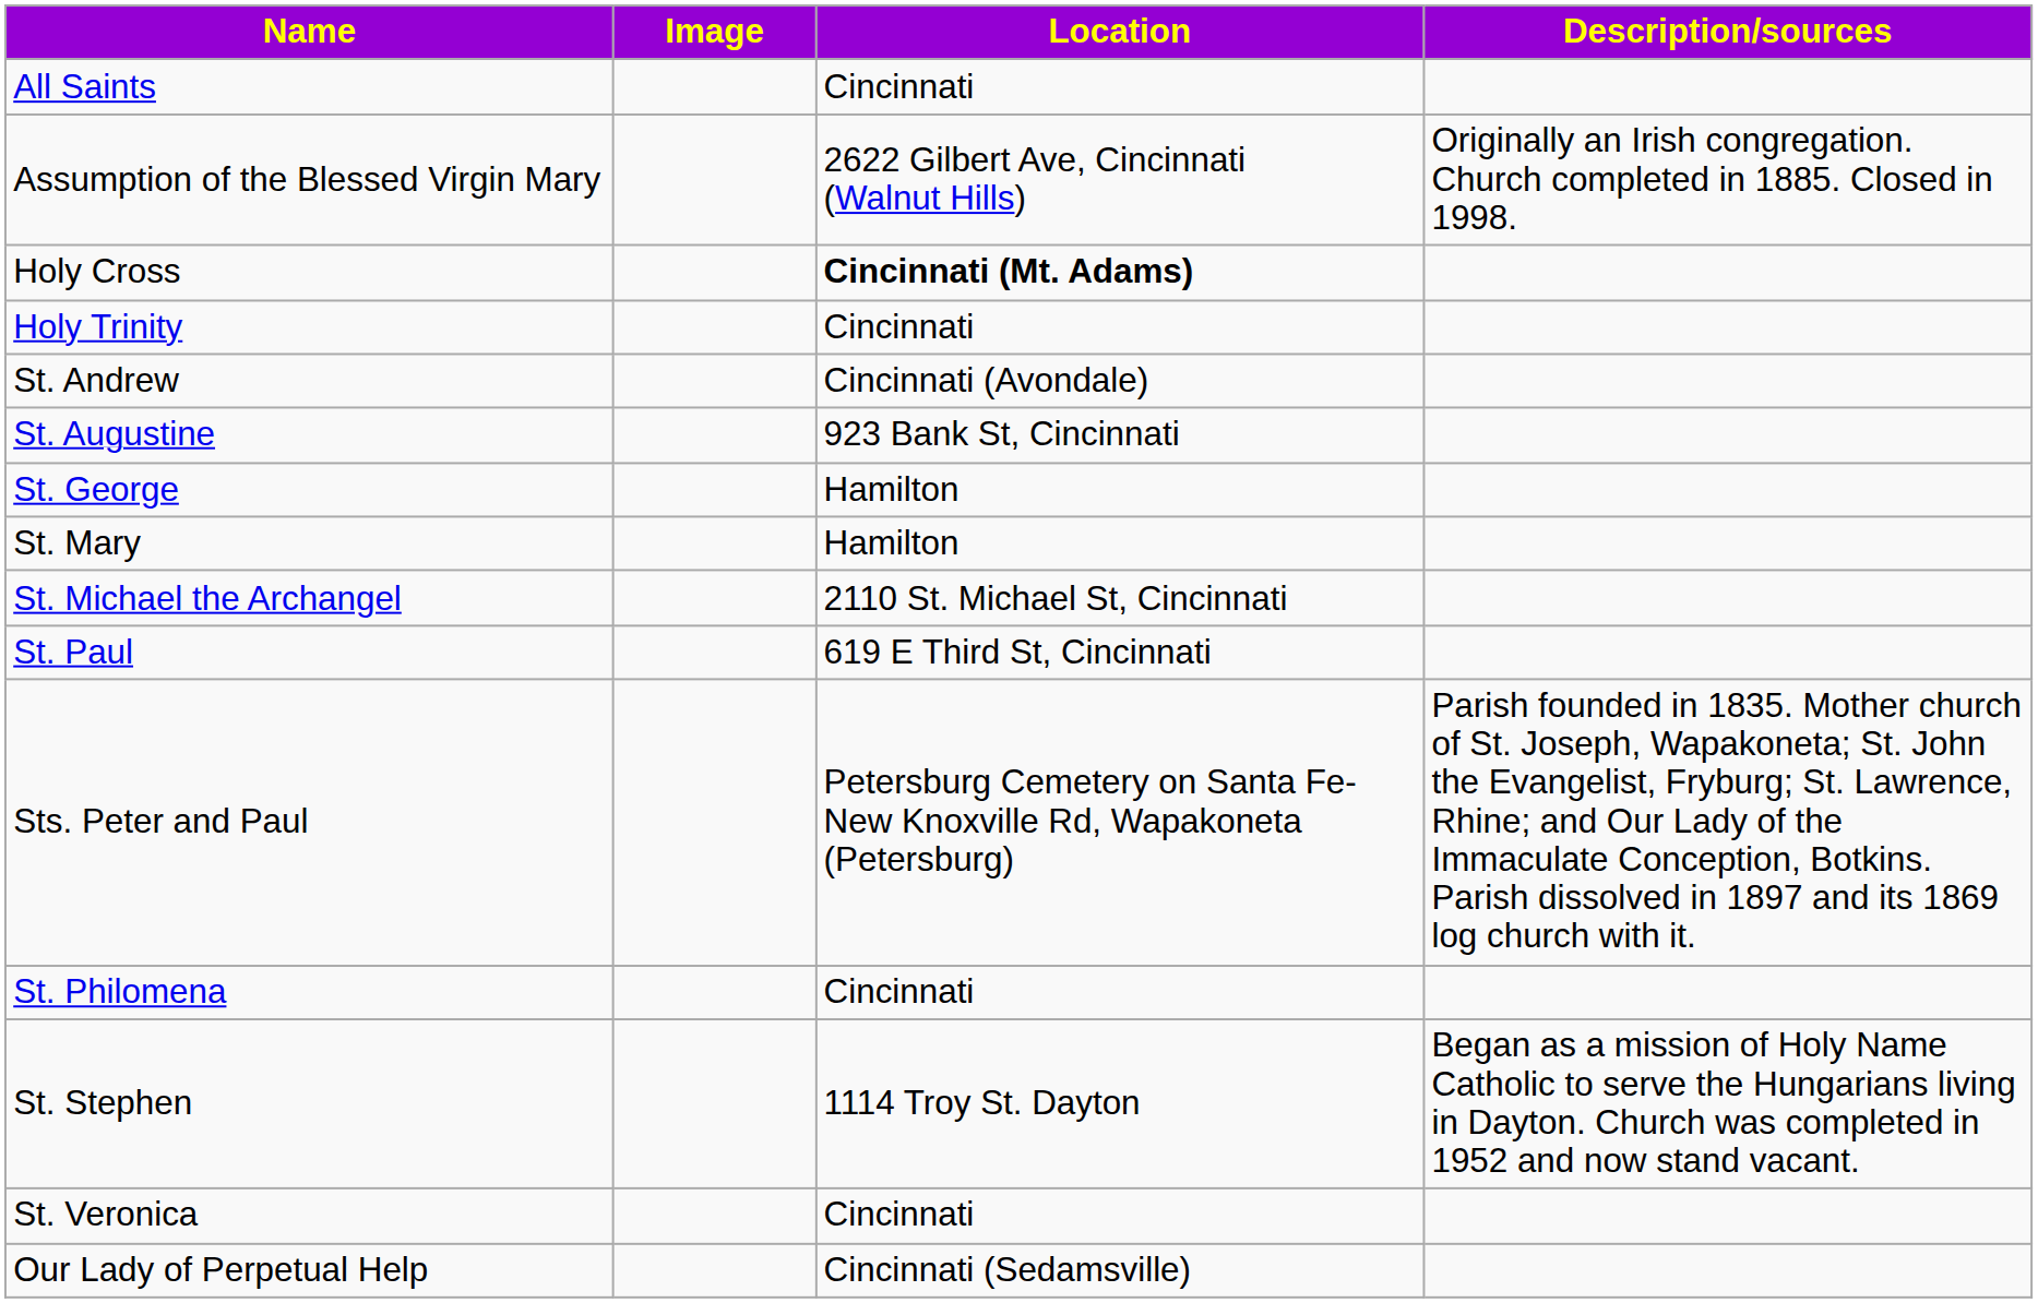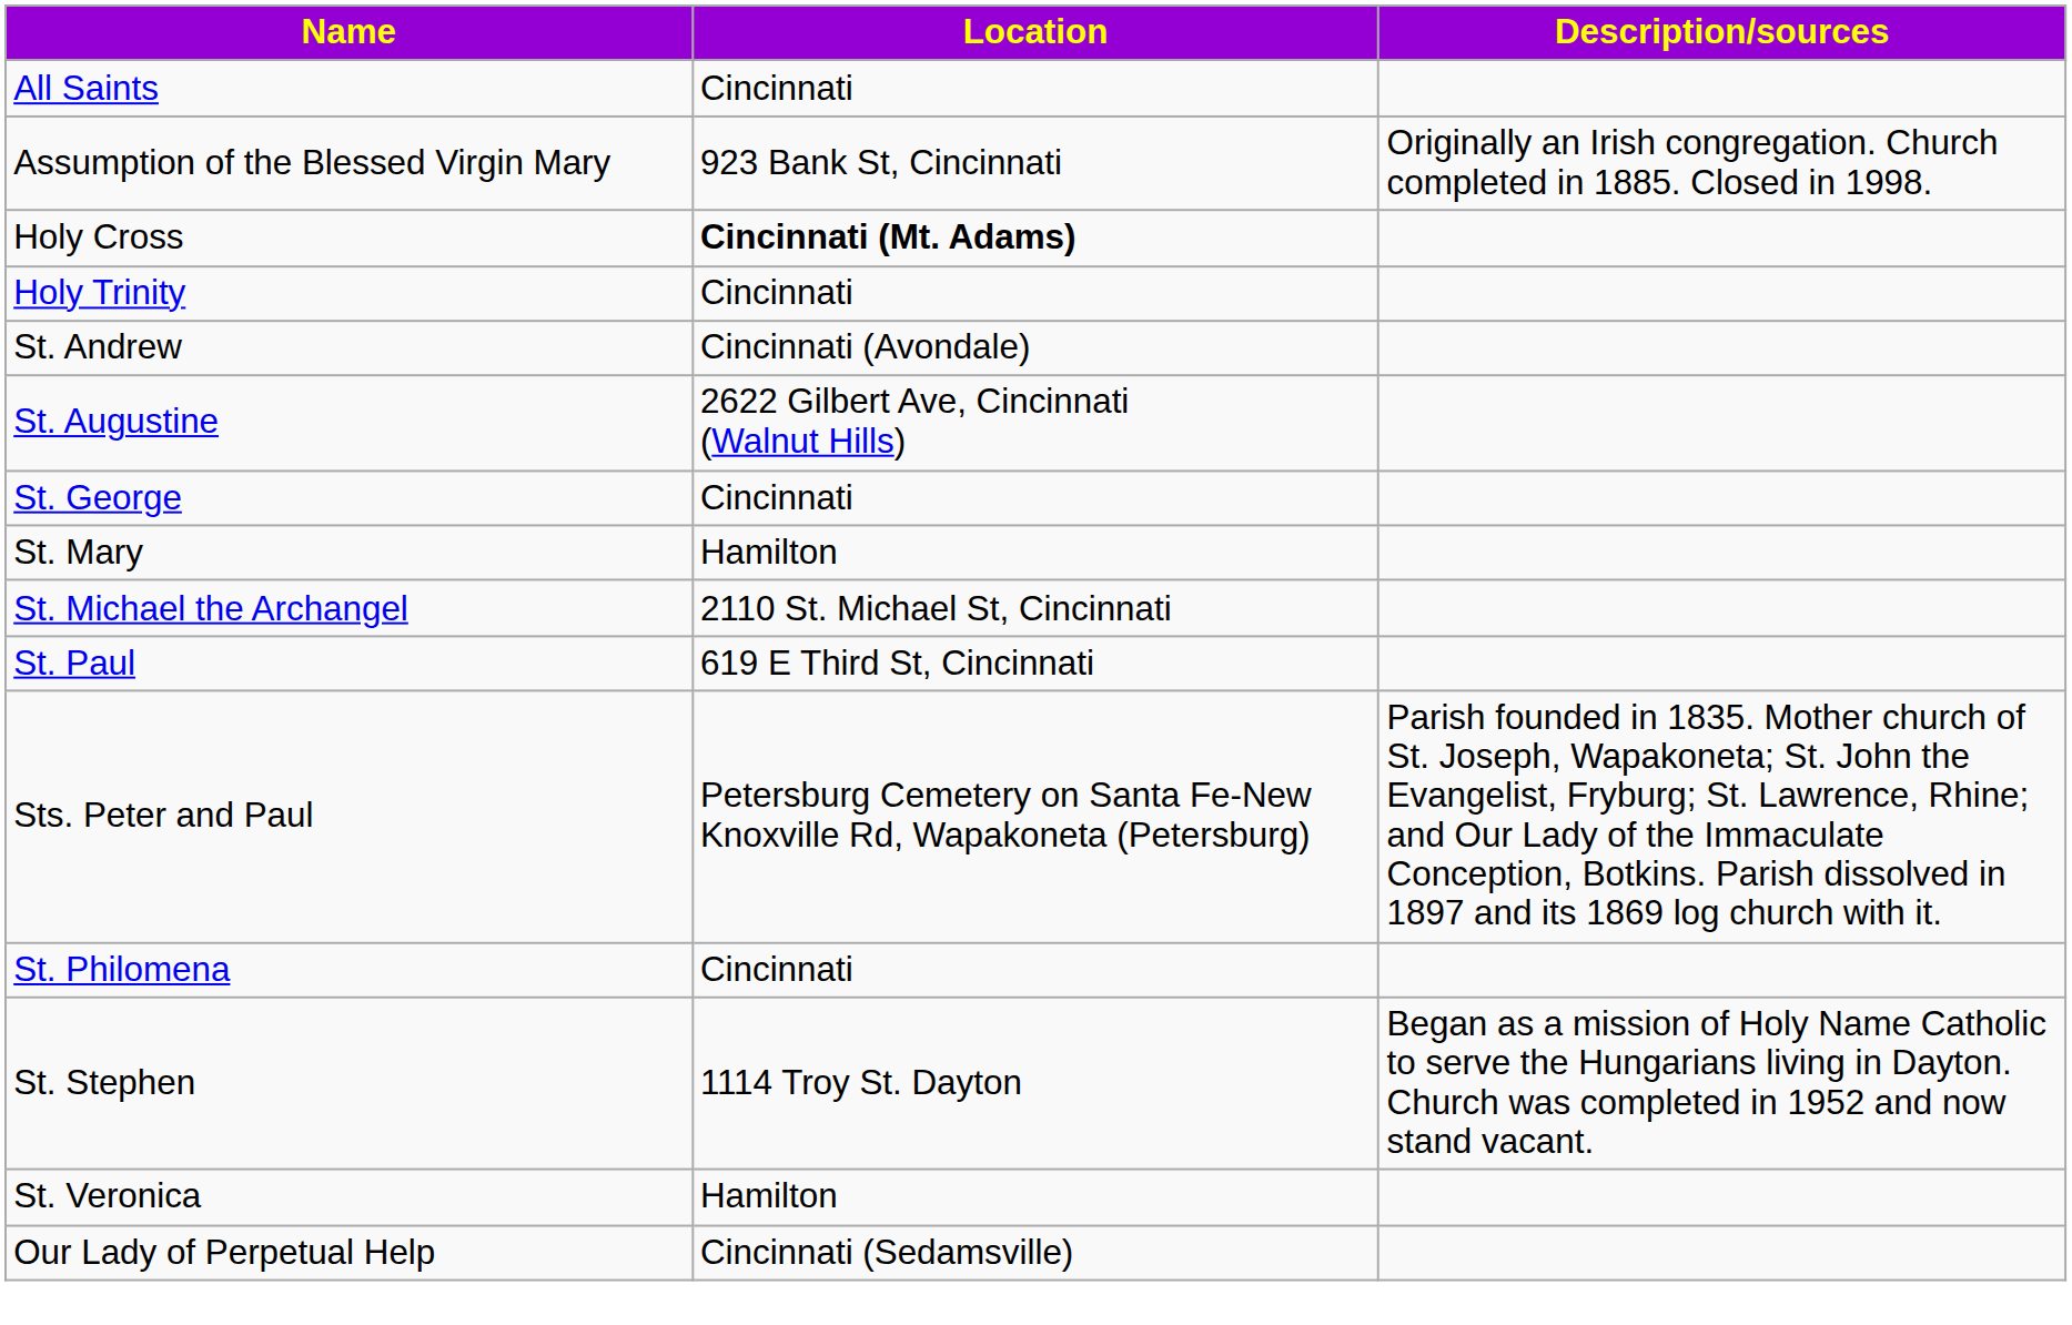- column: Image
Assumption of the Blessed Virgin Mary | Location: 2622 Gilbert Ave, Cincinnati (Walnut Hills) -> 923 Bank St, Cincinnati
St. Augustine | Location: 923 Bank St, Cincinnati -> 2622 Gilbert Ave, Cincinnati (Walnut Hills)
St. George | Location: Hamilton -> Cincinnati
St. Veronica | Location: Cincinnati -> Hamilton
